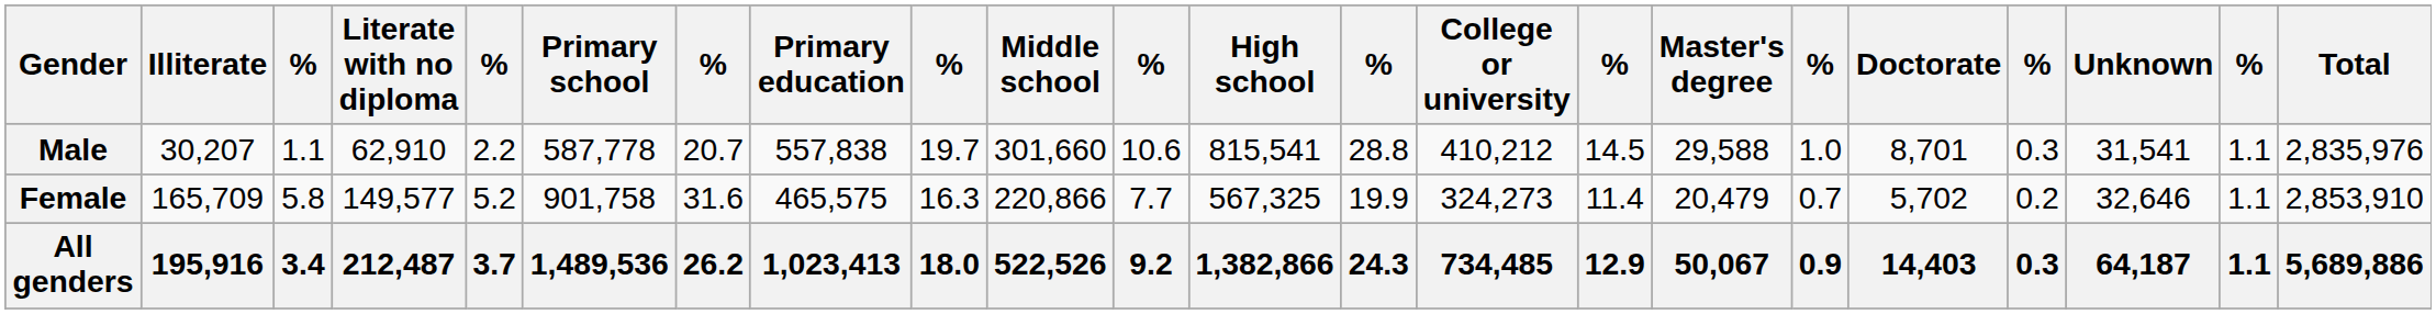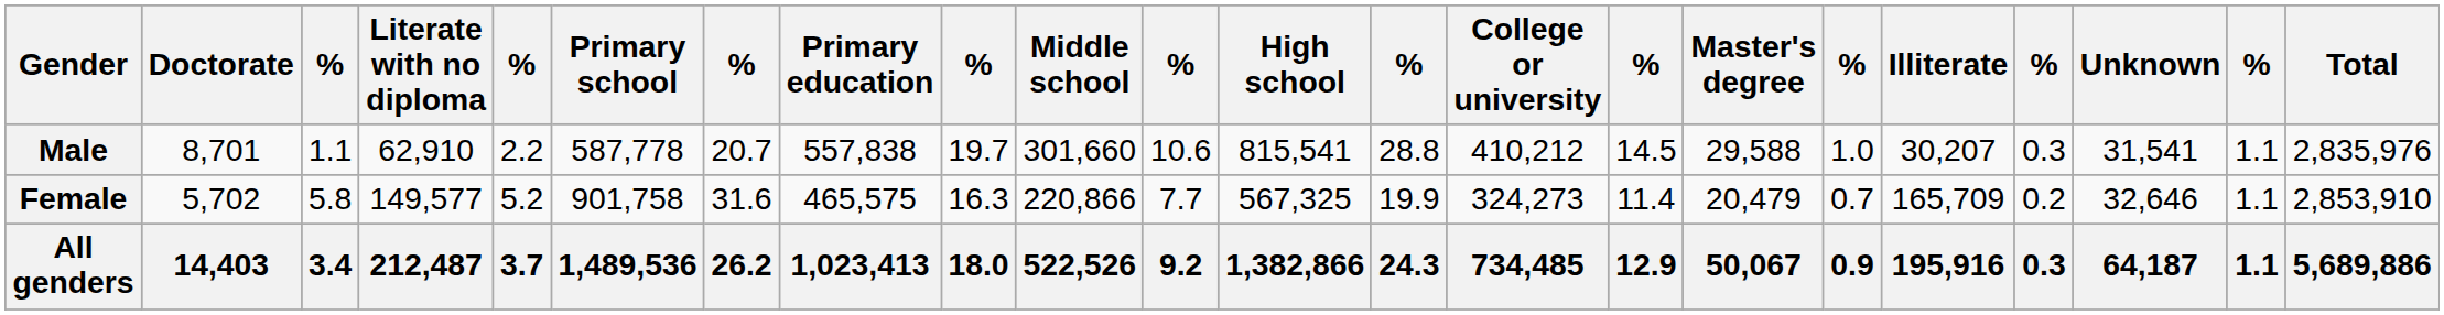columns swapped: Illiterate <-> Doctorate
